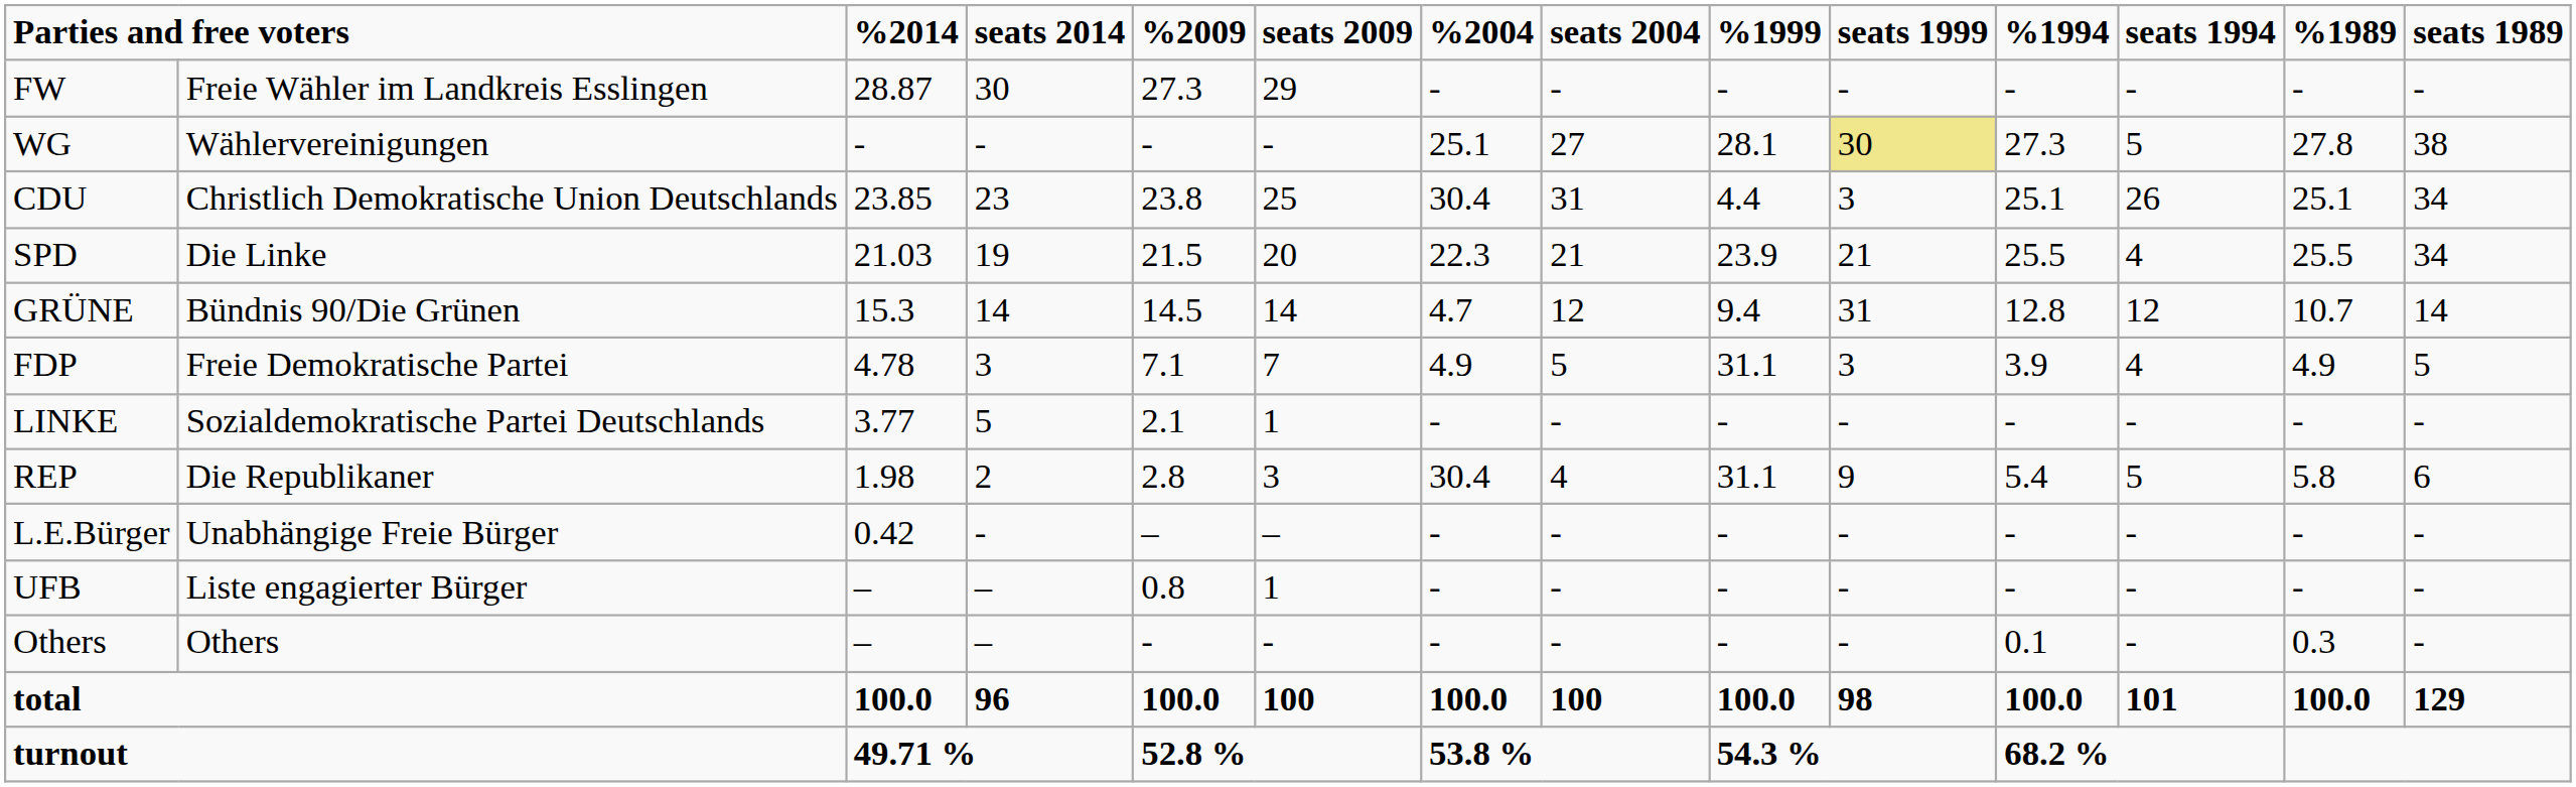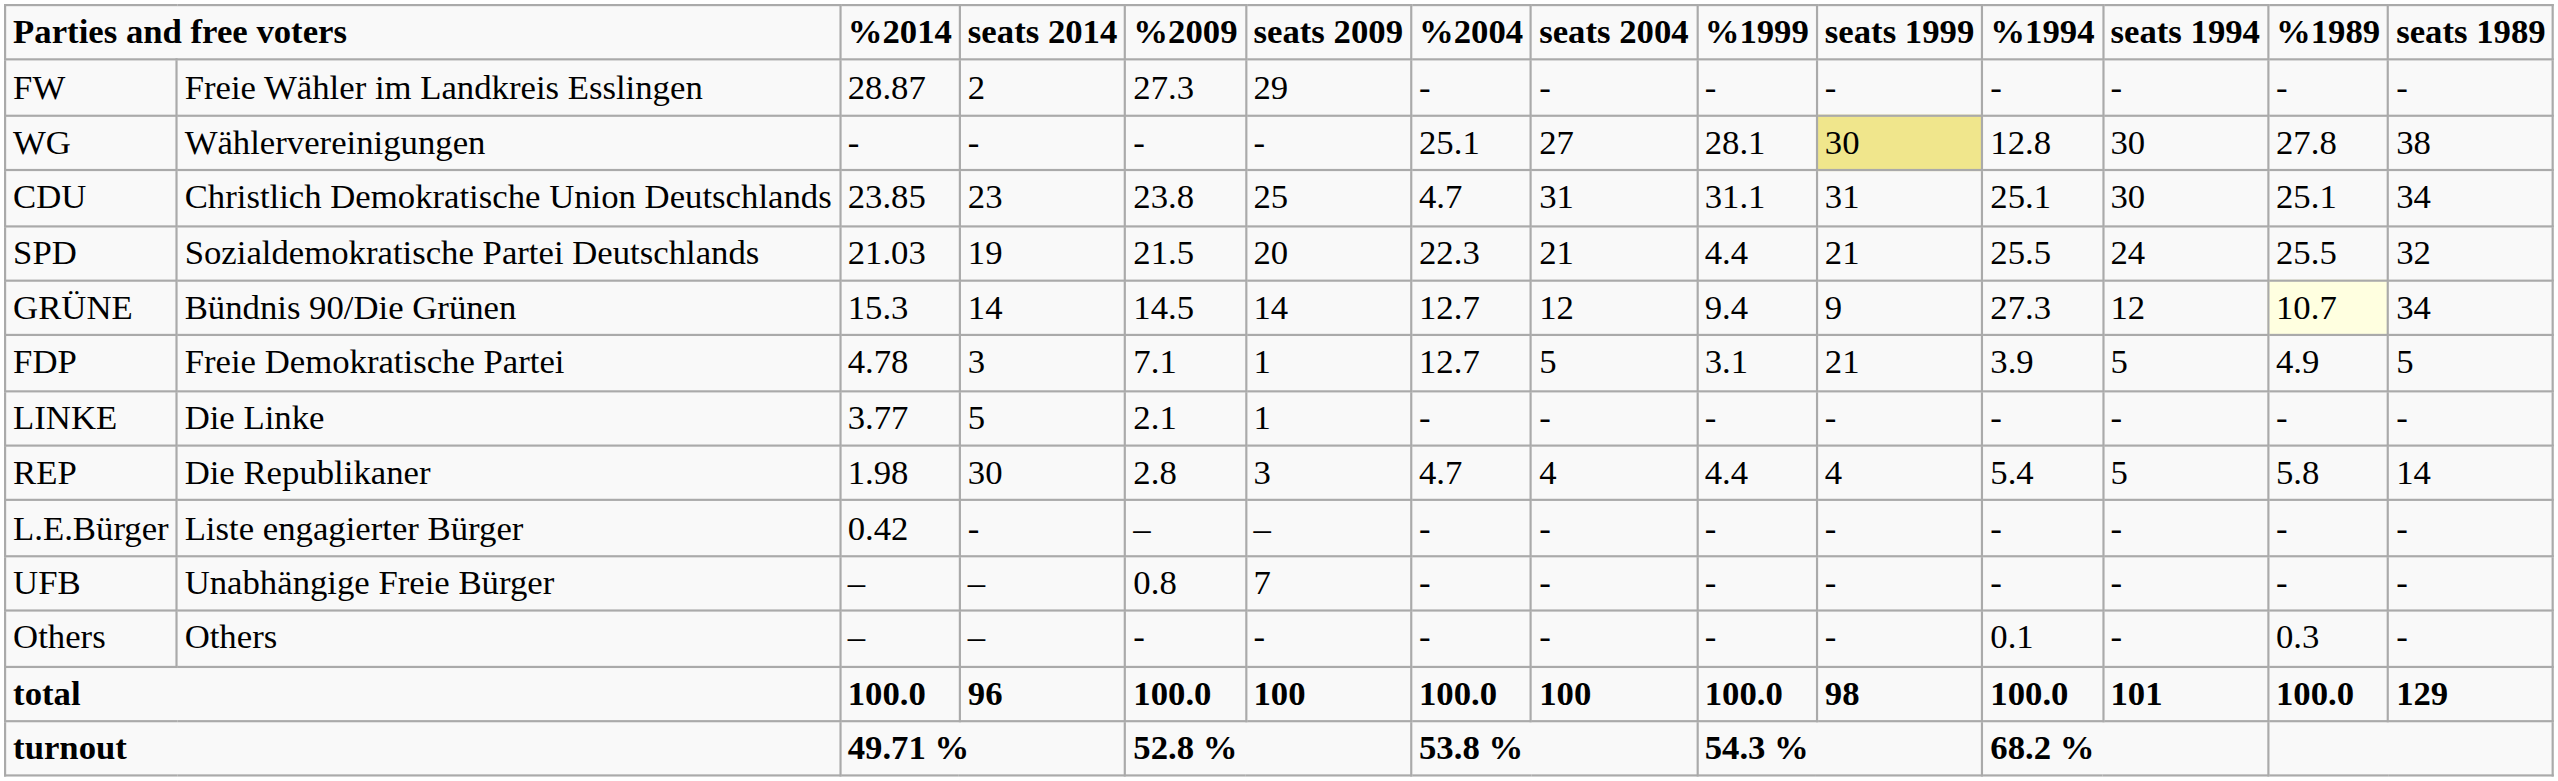FW | seats 2014: 30 -> 2
WG | %1994: 27.3 -> 12.8
WG | seats 1994: 5 -> 30
CDU | %2004: 30.4 -> 4.7
CDU | %1999: 4.4 -> 31.1
CDU | seats 1999: 3 -> 31
CDU | seats 1994: 26 -> 30
SPD | column 2: Die Linke -> Sozialdemokratische Partei Deutschlands
SPD | %1999: 23.9 -> 4.4
SPD | seats 1994: 4 -> 24
SPD | seats 1989: 34 -> 32
GRÜNE | %2004: 4.7 -> 12.7
GRÜNE | seats 1999: 31 -> 9
GRÜNE | %1994: 12.8 -> 27.3
GRÜNE | %1989: no background -> lightyellow background
GRÜNE | seats 1989: 14 -> 34
FDP | seats 2009: 7 -> 1
FDP | %2004: 4.9 -> 12.7
FDP | %1999: 31.1 -> 3.1
FDP | seats 1999: 3 -> 21
FDP | seats 1994: 4 -> 5
LINKE | column 2: Sozialdemokratische Partei Deutschlands -> Die Linke
REP | seats 2014: 2 -> 30
REP | %2004: 30.4 -> 4.7
REP | %1999: 31.1 -> 4.4
REP | seats 1999: 9 -> 4
REP | seats 1989: 6 -> 14
L.E.Bürger | column 2: Unabhängige Freie Bürger -> Liste engagierter Bürger
UFB | column 2: Liste engagierter Bürger -> Unabhängige Freie Bürger
UFB | seats 2009: 1 -> 7
